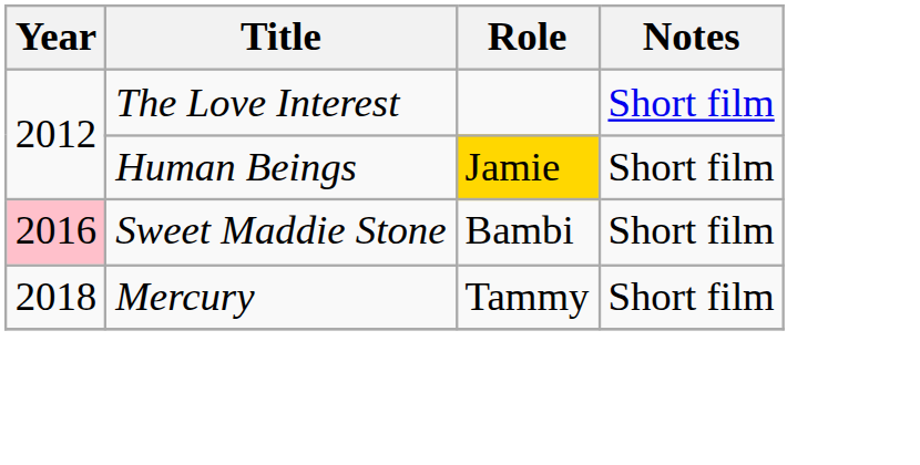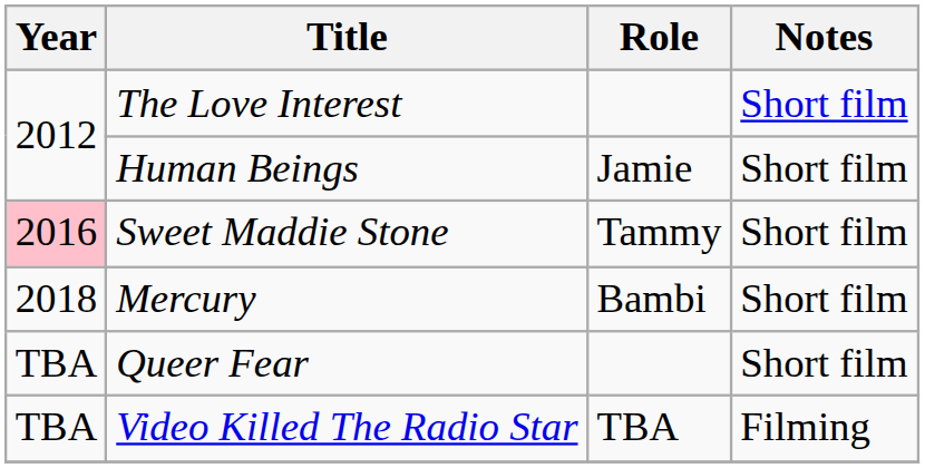Human Beings | Role: gold background -> no background
Sweet Maddie Stone | Role: Bambi -> Tammy
Mercury | Role: Tammy -> Bambi
+ row: TBA | Queer Fear | Short film
+ row: TBA | Video Killed The Radio Star | TBA | Filming
